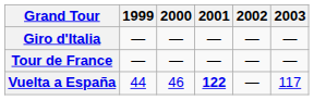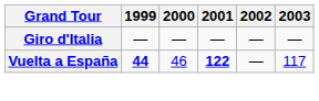- row: Tour de France | — | — | — | — | —
Vuelta a España | 1999: normal -> bold
